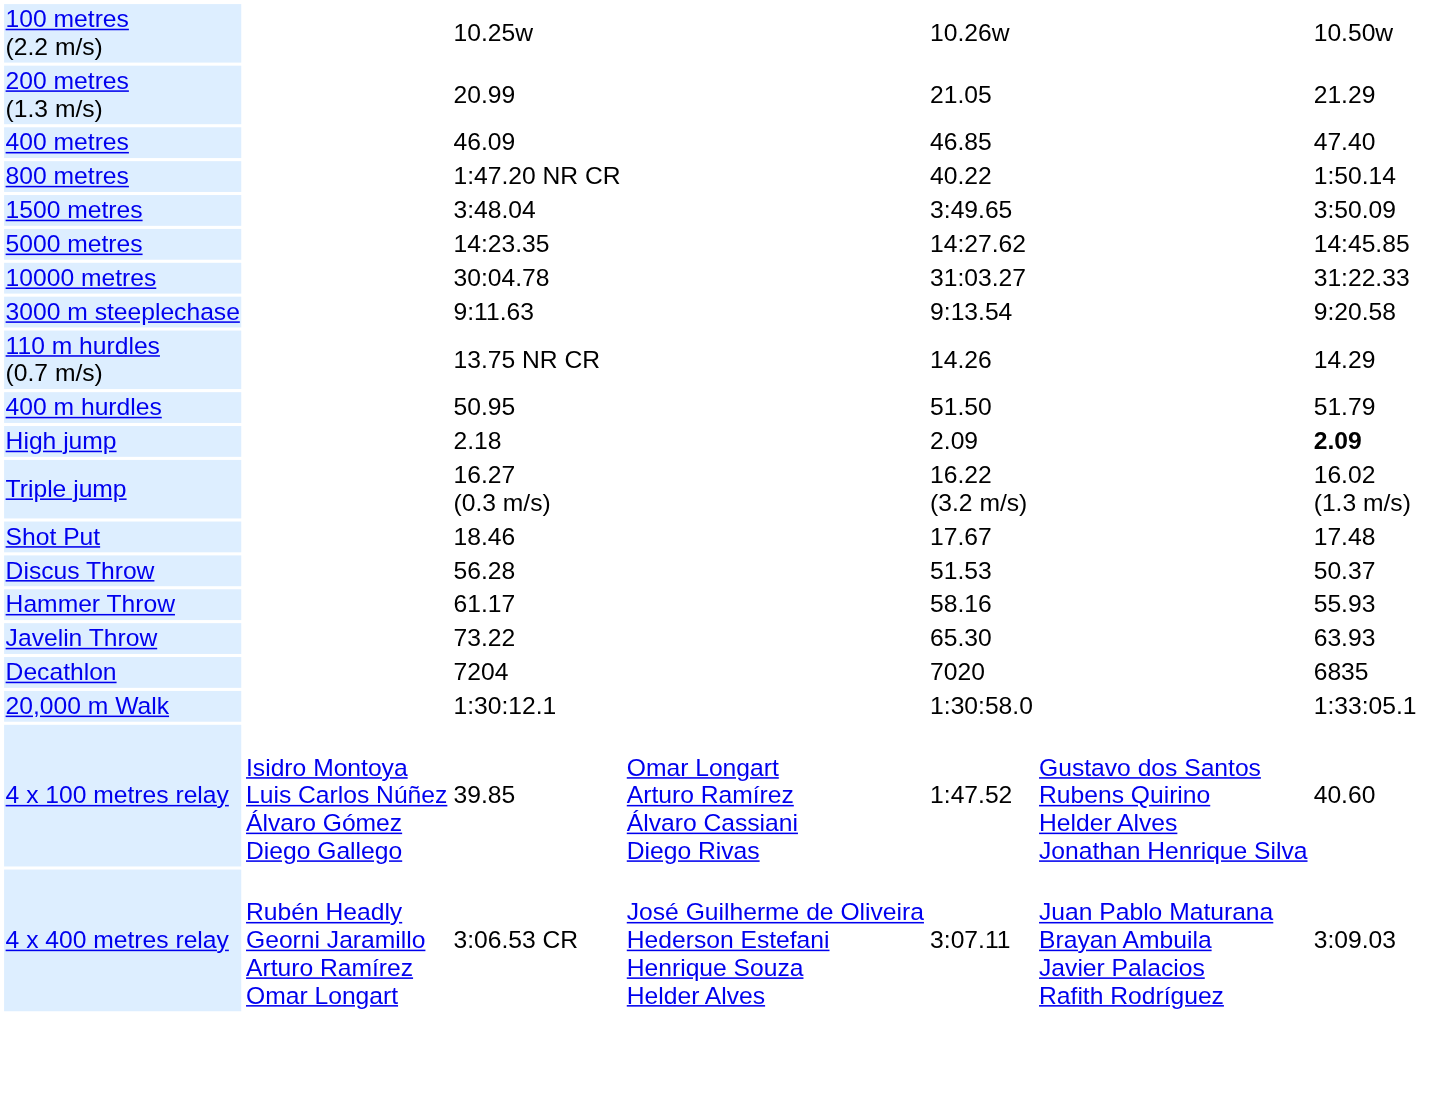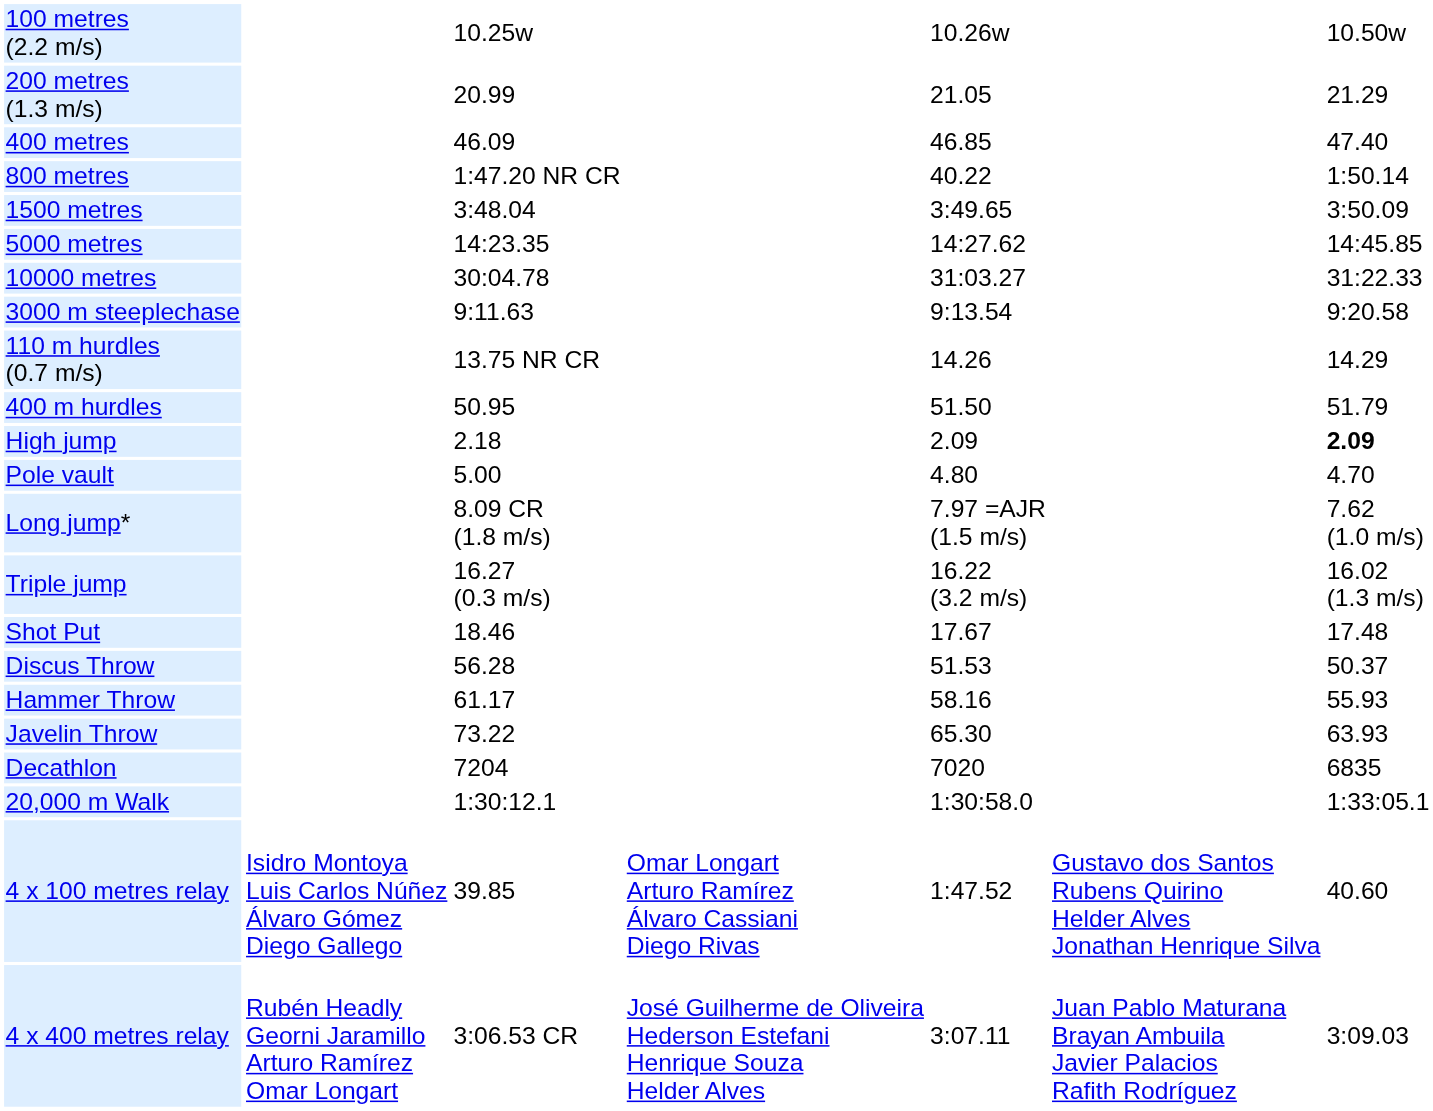+ row: Pole vault | 5.00 | 4.80 | 4.70
+ row: Long jump* | 8.09 CR (1.8 m/s) | 7.97 =AJR (1.5 m/s) | 7.62 (1.0 m/s)
